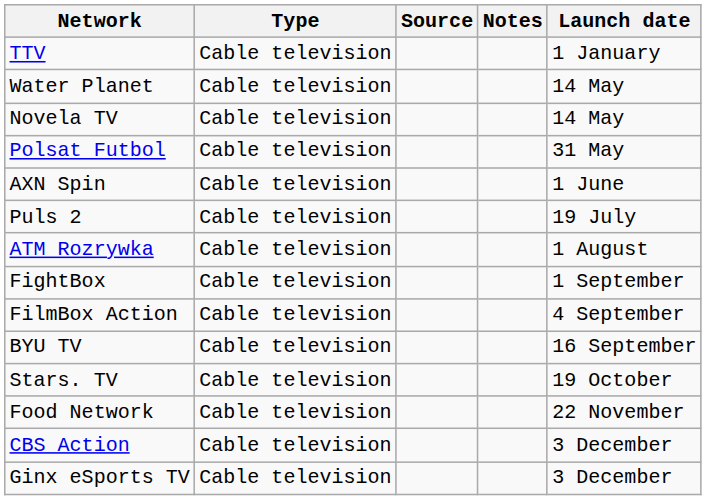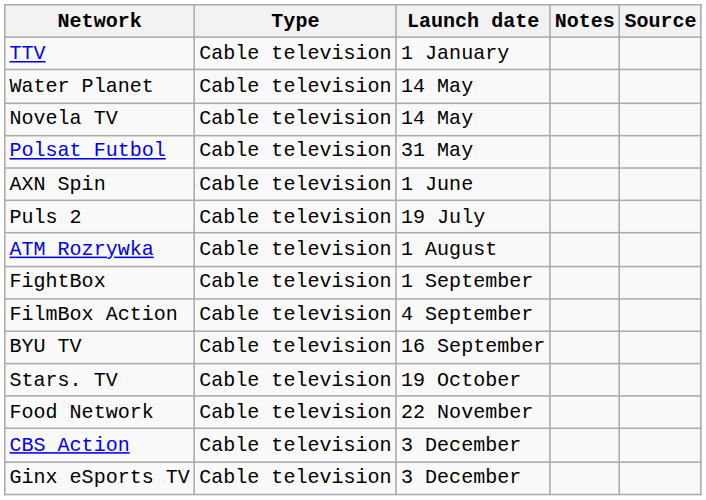columns swapped: Launch date <-> Source
